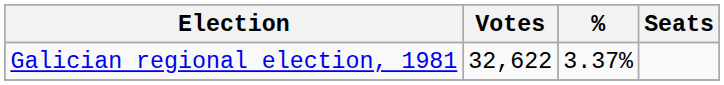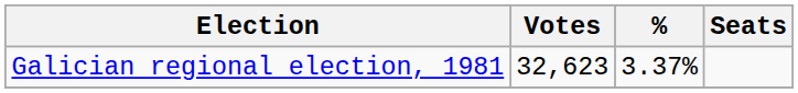Galician regional election, 1981 | Votes: 32,622 -> 32,623
